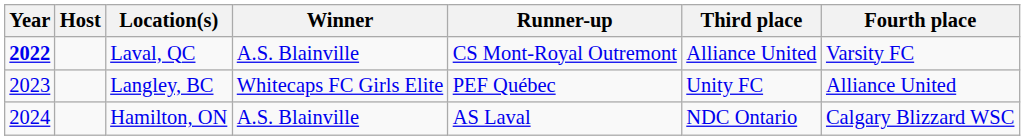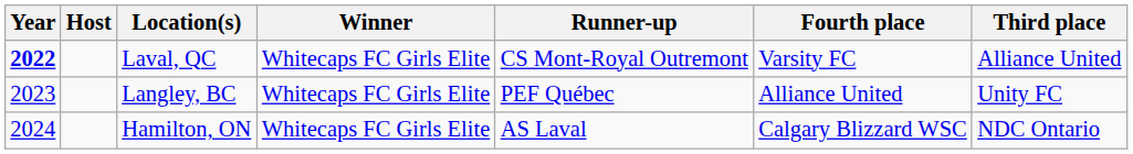columns swapped: Third place <-> Fourth place
Laval, QC | Winner: A.S. Blainville -> Whitecaps FC Girls Elite
Hamilton, ON | Winner: A.S. Blainville -> Whitecaps FC Girls Elite
